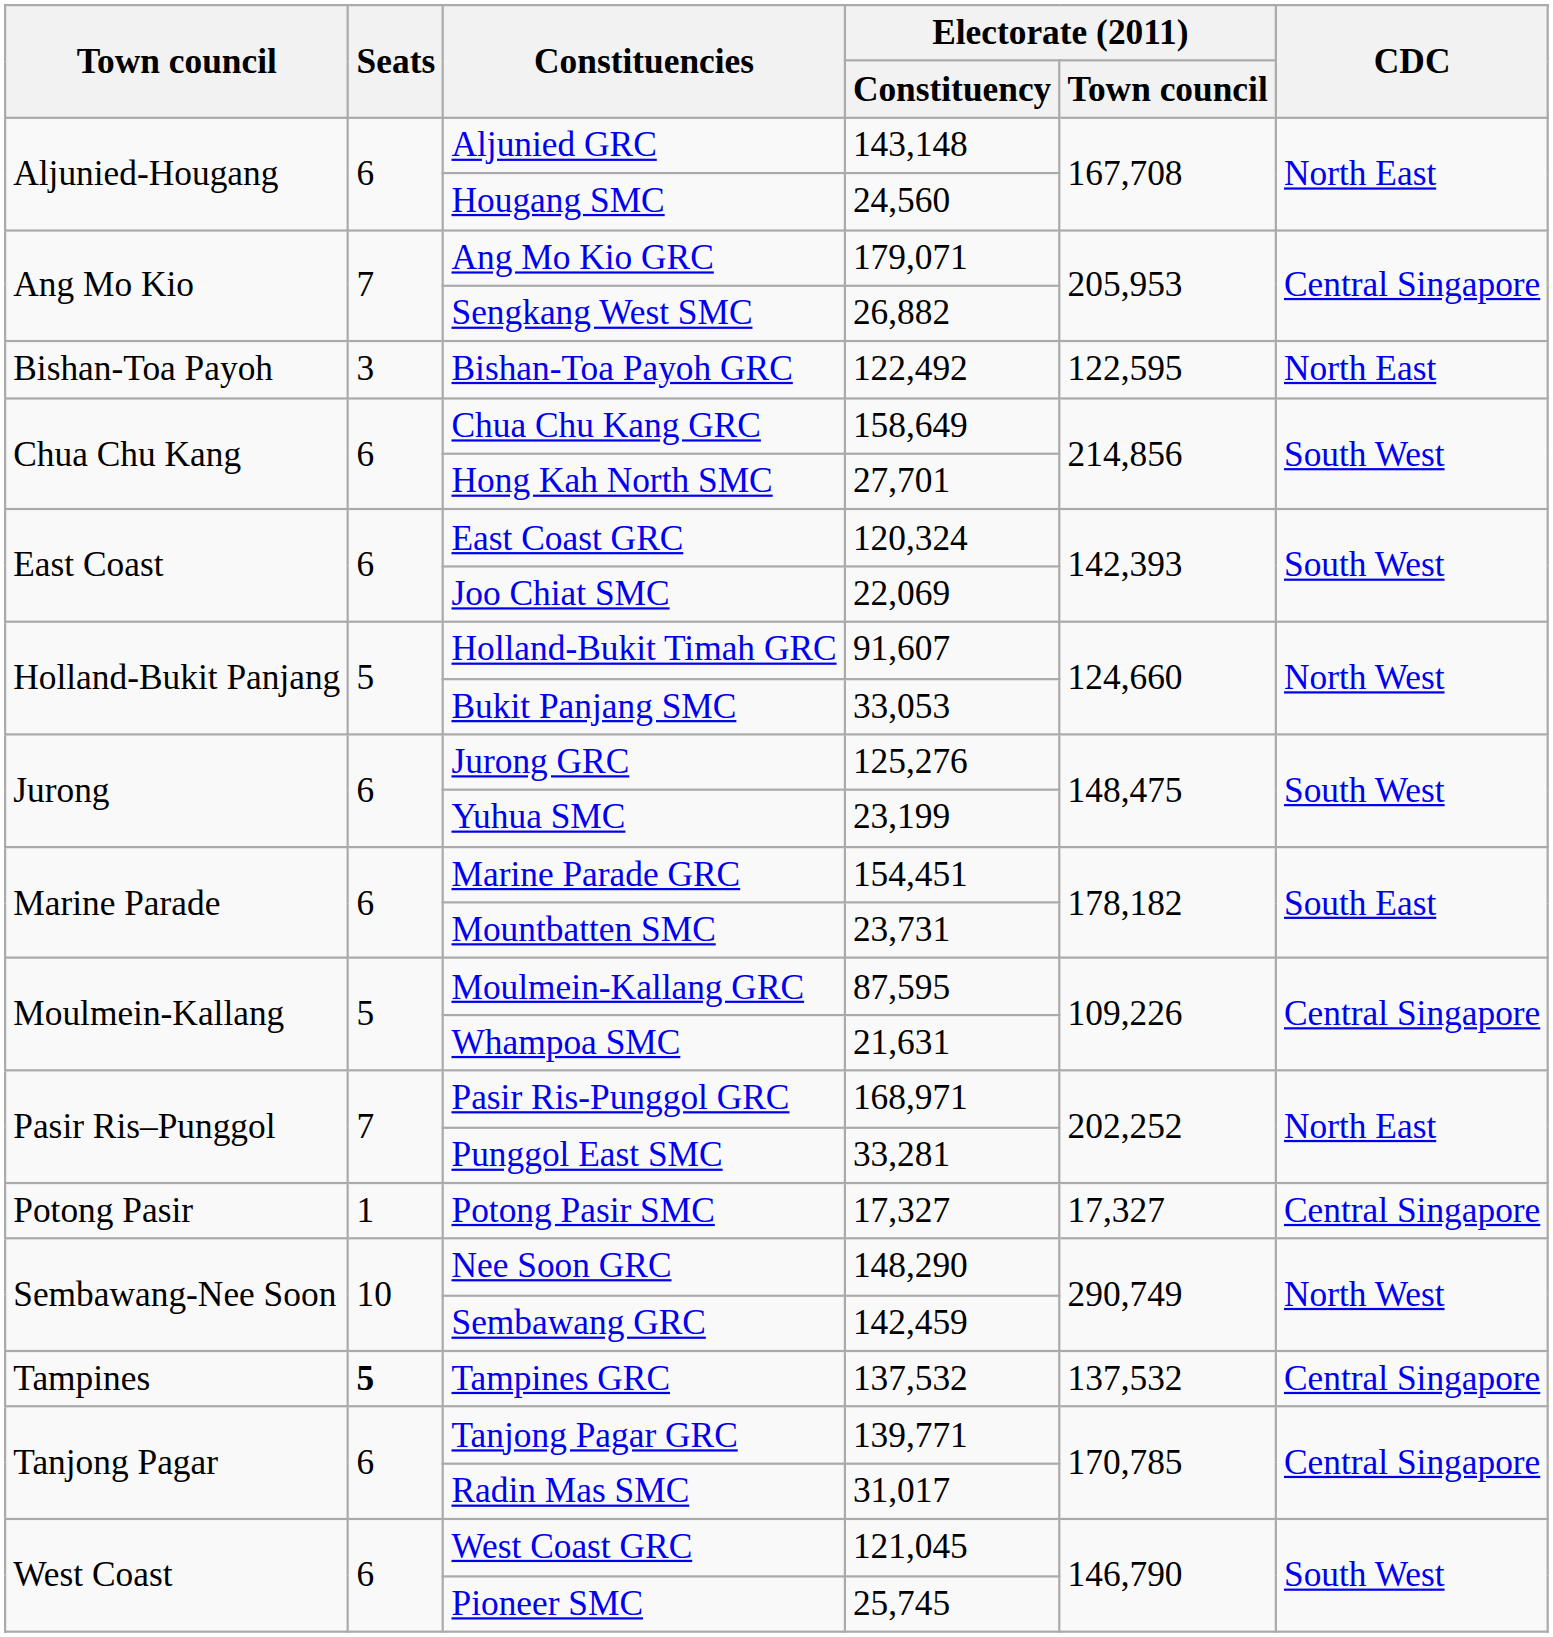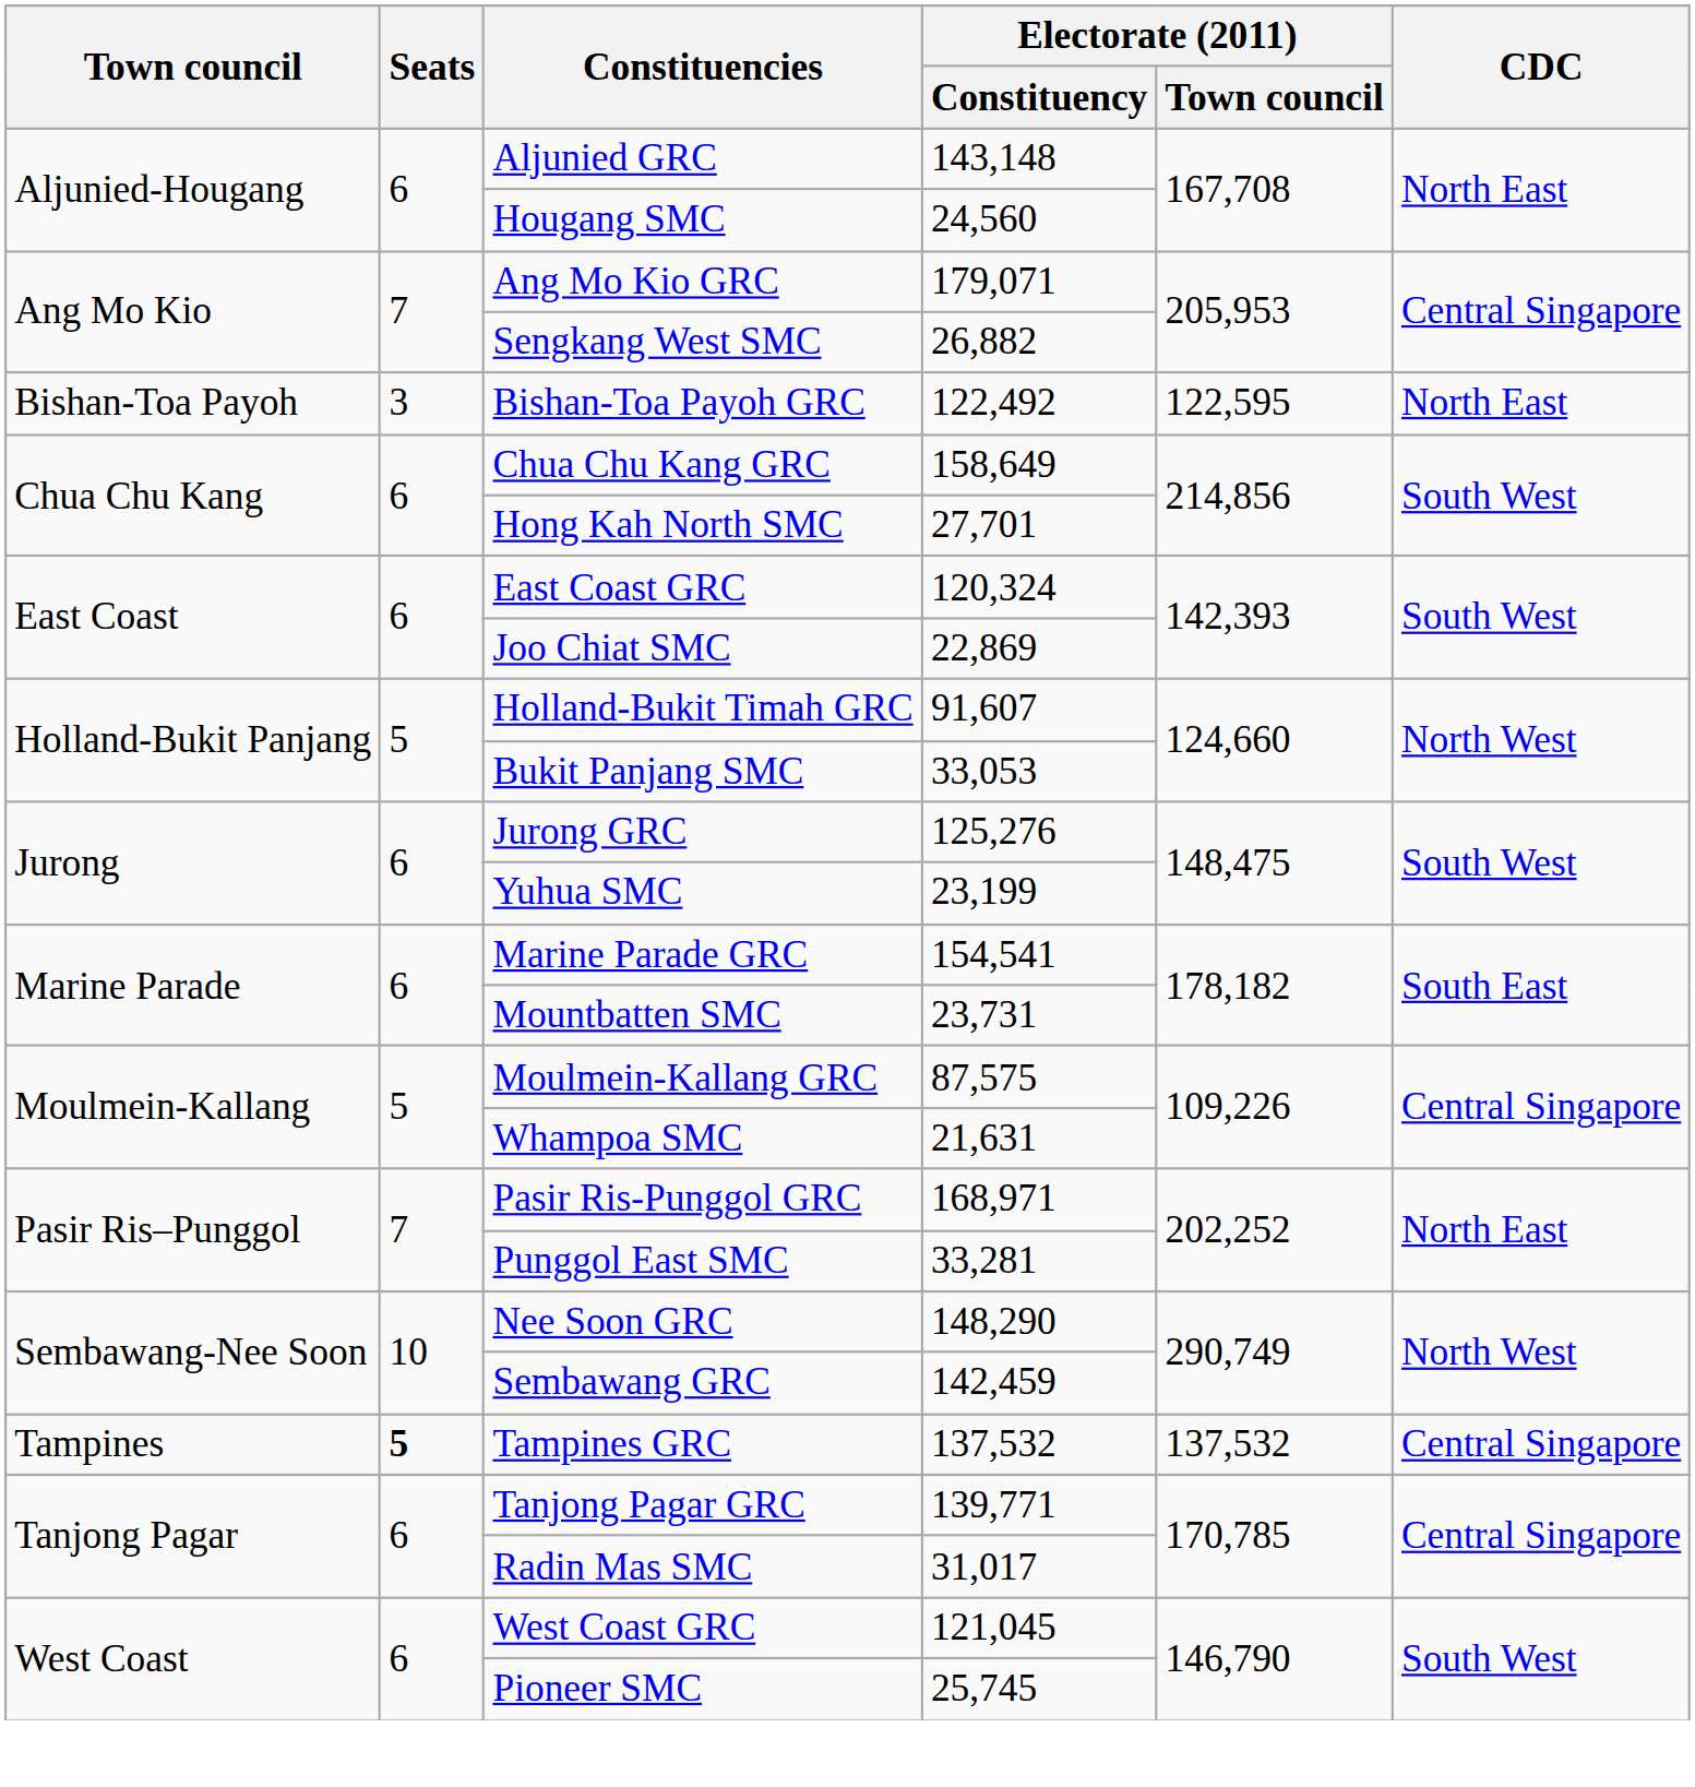Joo Chiat SMC | Electorate (2011) / Constituency: 22,069 -> 22,869
Marine Parade GRC | Electorate (2011) / Constituency: 154,451 -> 154,541
Moulmein-Kallang GRC | Electorate (2011) / Constituency: 87,595 -> 87,575
- row: Potong Pasir | 1 | Potong Pasir SMC | 17,327 | 17,327 | Central Singapore
